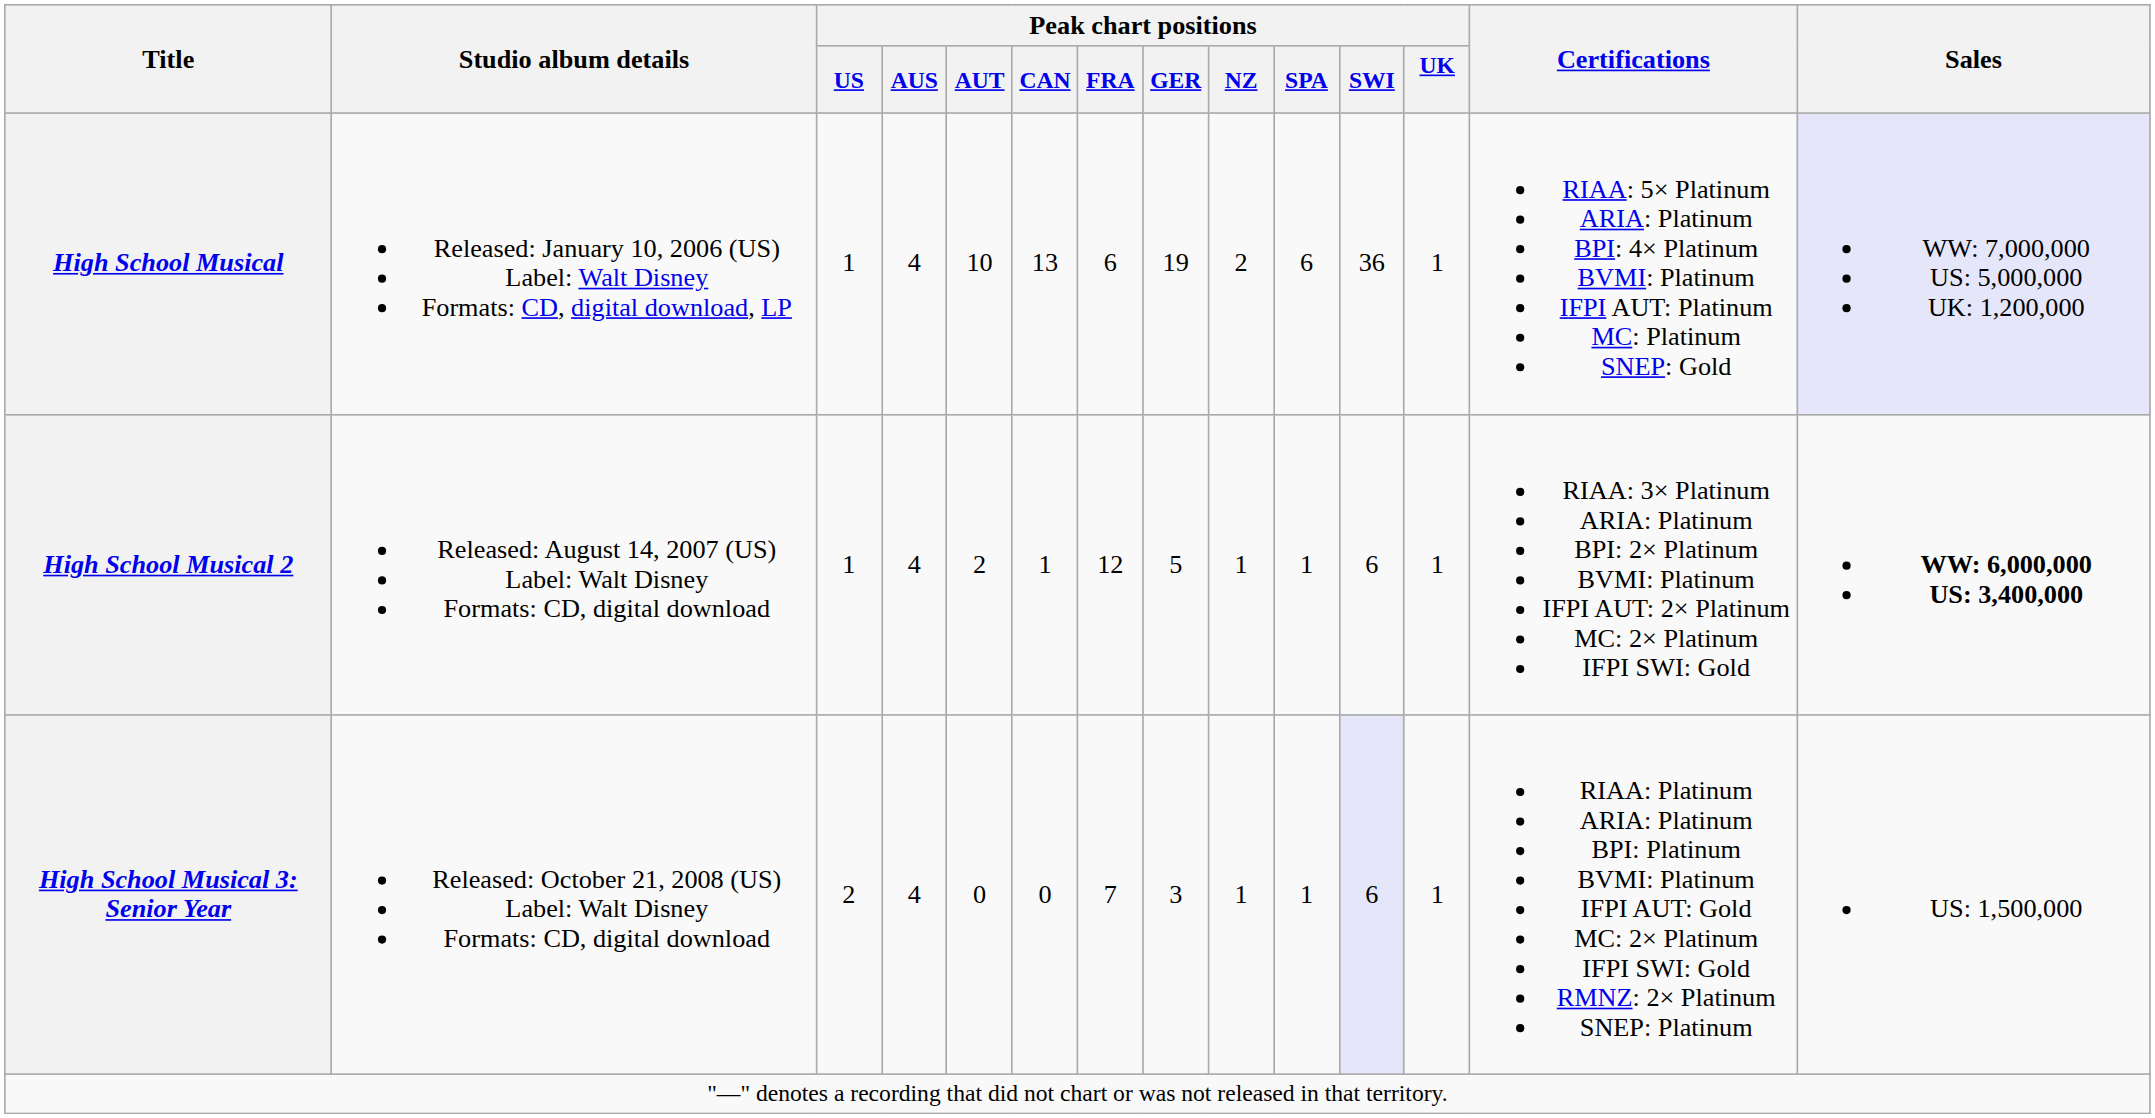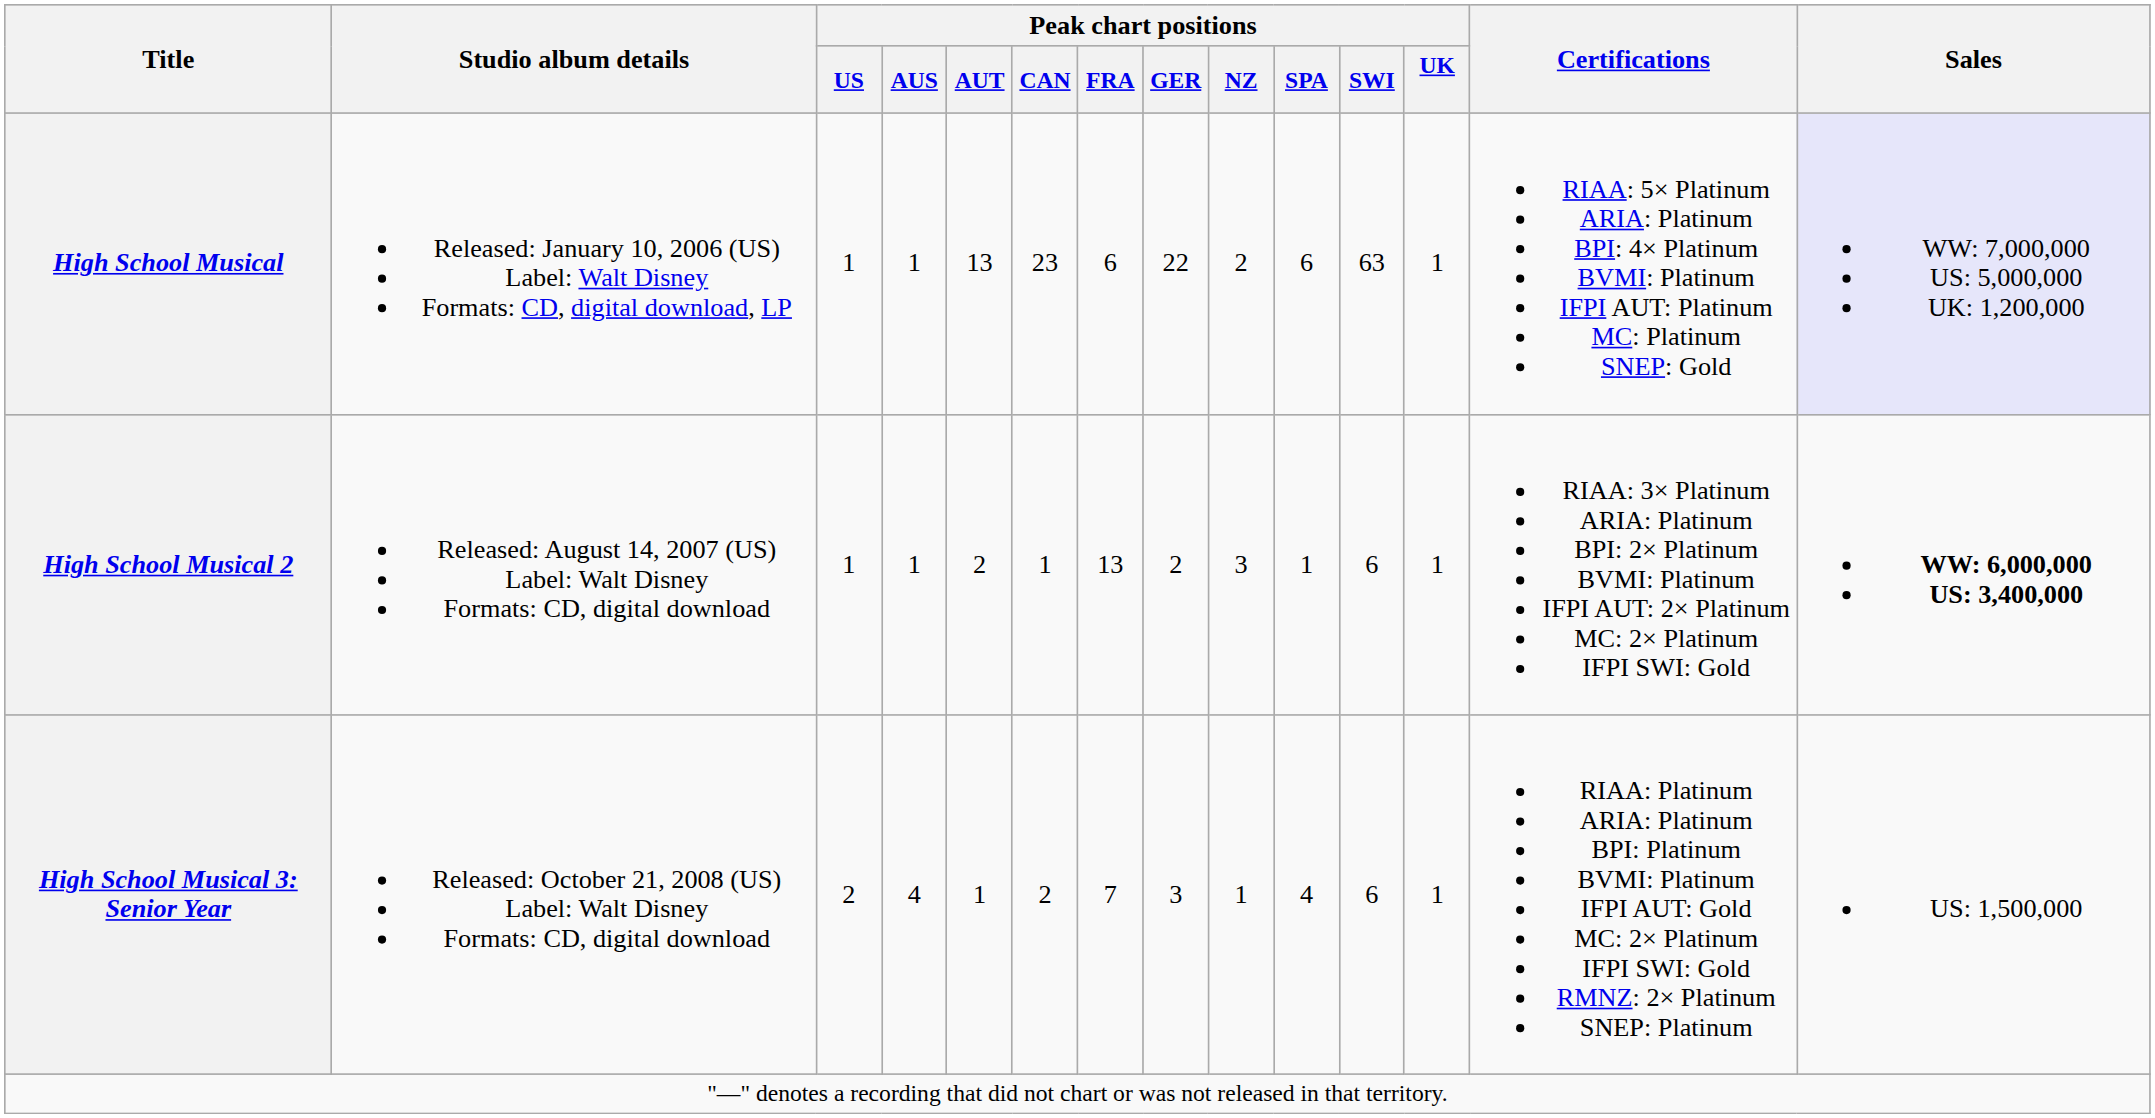High School Musical | Peak chart positions / AUS: 4 -> 1
High School Musical | Peak chart positions / AUT: 10 -> 13
High School Musical | Peak chart positions / CAN: 13 -> 23
High School Musical | Peak chart positions / GER: 19 -> 22
High School Musical | Peak chart positions / SWI: 36 -> 63
High School Musical 2 | Peak chart positions / AUS: 4 -> 1
High School Musical 2 | Peak chart positions / FRA: 12 -> 13
High School Musical 2 | Peak chart positions / GER: 5 -> 2
High School Musical 2 | Peak chart positions / NZ: 1 -> 3
High School Musical 3: Senior Year | Peak chart positions / AUT: 0 -> 1
High School Musical 3: Senior Year | Peak chart positions / CAN: 0 -> 2
High School Musical 3: Senior Year | Peak chart positions / SPA: 1 -> 4
High School Musical 3: Senior Year | Peak chart positions / SWI: lavender background -> no background
